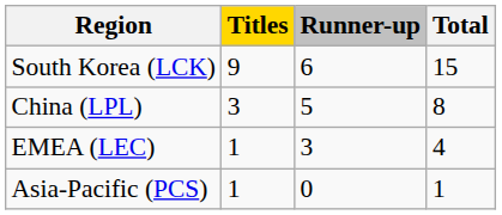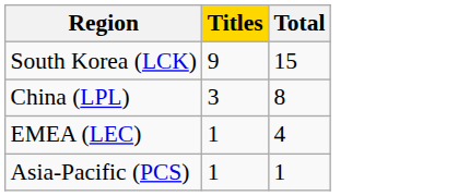- column: Runner-up | 6 | 5 | 3 | 0
